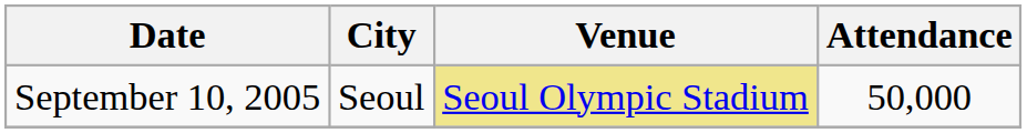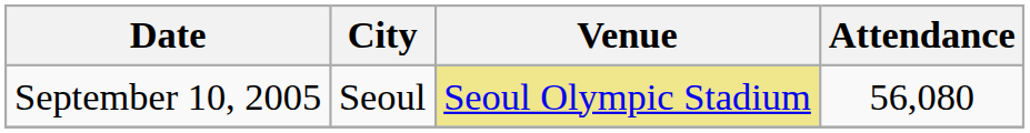September 10, 2005 | Attendance: 50,000 -> 56,080
